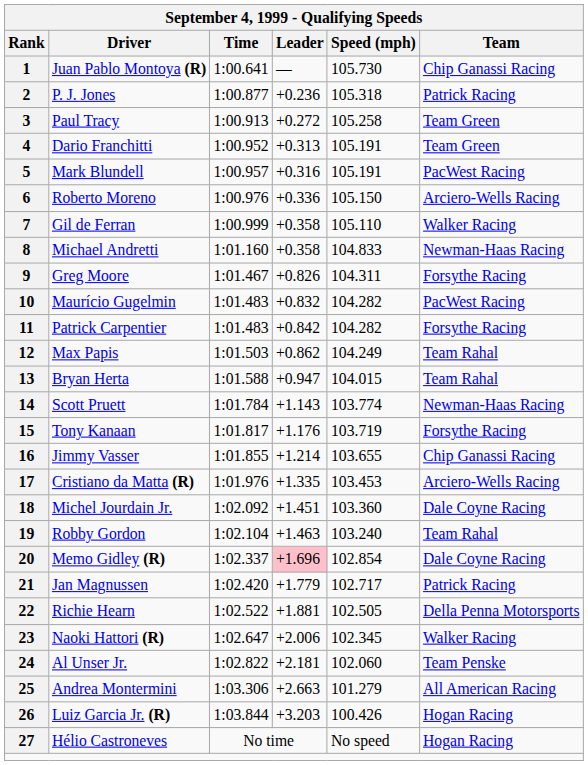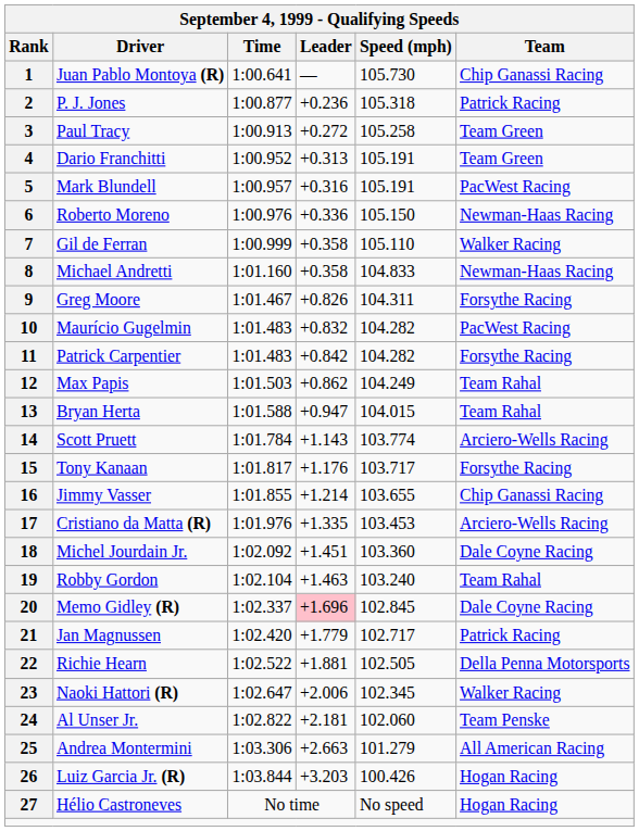6 | Team: Arciero-Wells Racing -> Newman-Haas Racing
14 | Team: Newman-Haas Racing -> Arciero-Wells Racing
15 | Speed (mph): 103.719 -> 103.717
20 | Speed (mph): 102.854 -> 102.845
